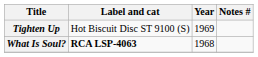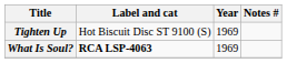What Is Soul? | Year: 1968 -> 1969
